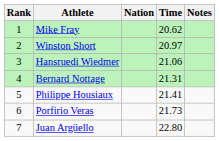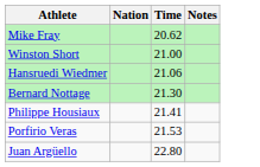- column: Rank | 1 | 2 | 3 | 4 | 5 | 6 | 7
Winston Short | Time: 20.97 -> 21.00
Bernard Nottage | Time: 21.31 -> 21.30
Porfirio Veras | Time: 21.73 -> 21.53
